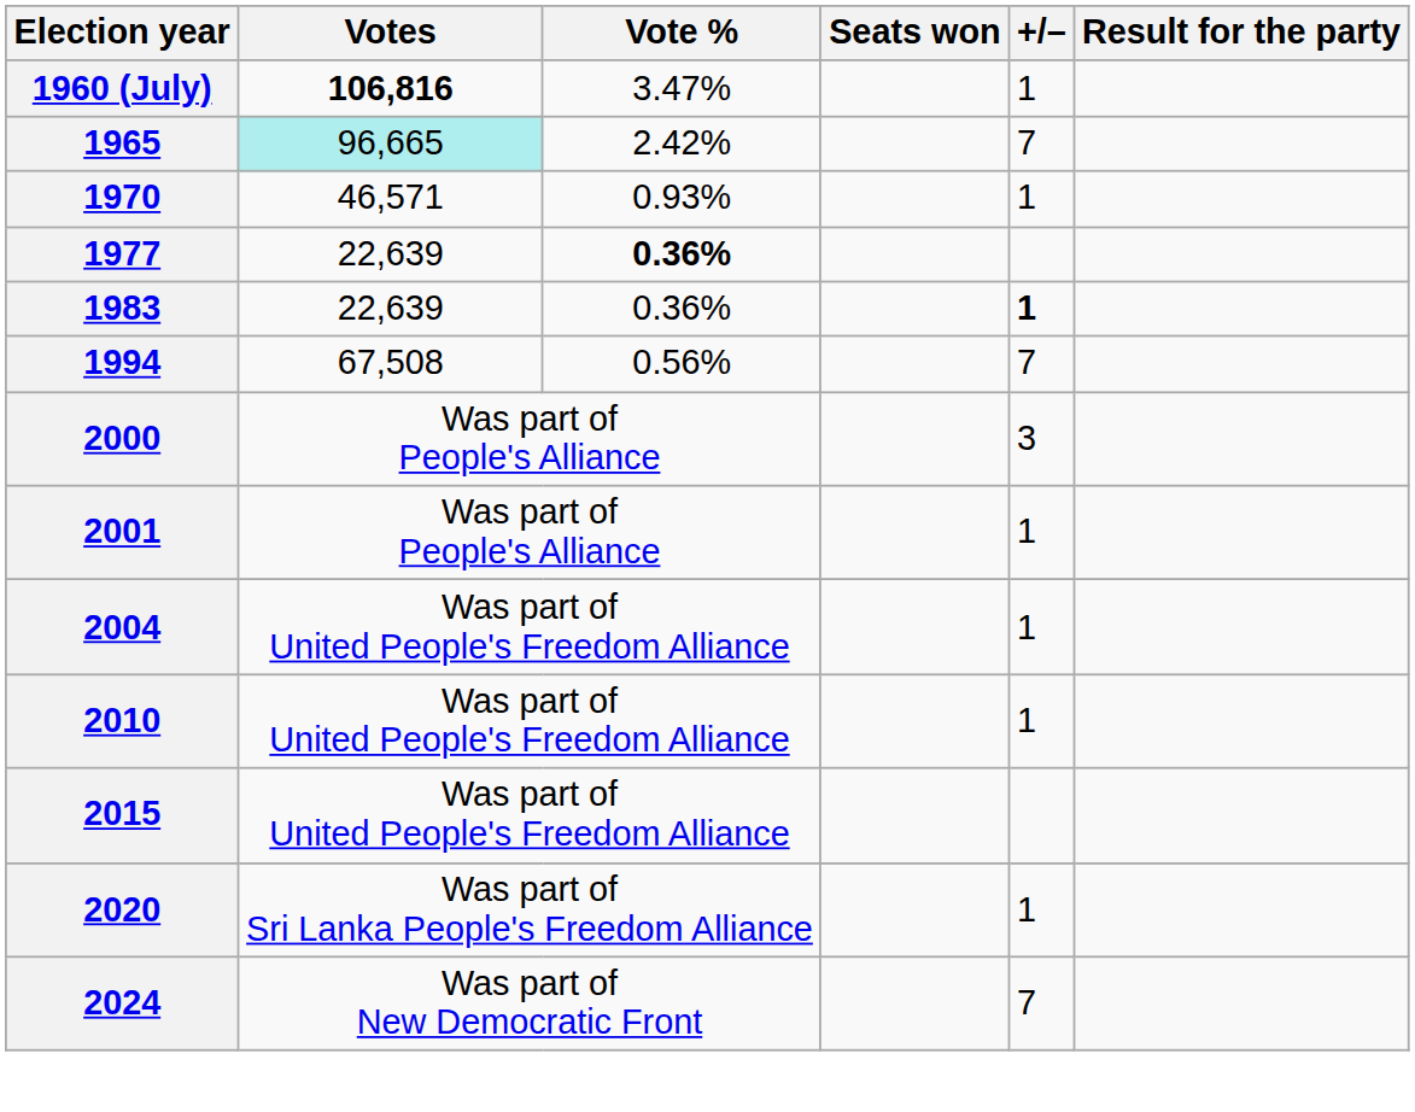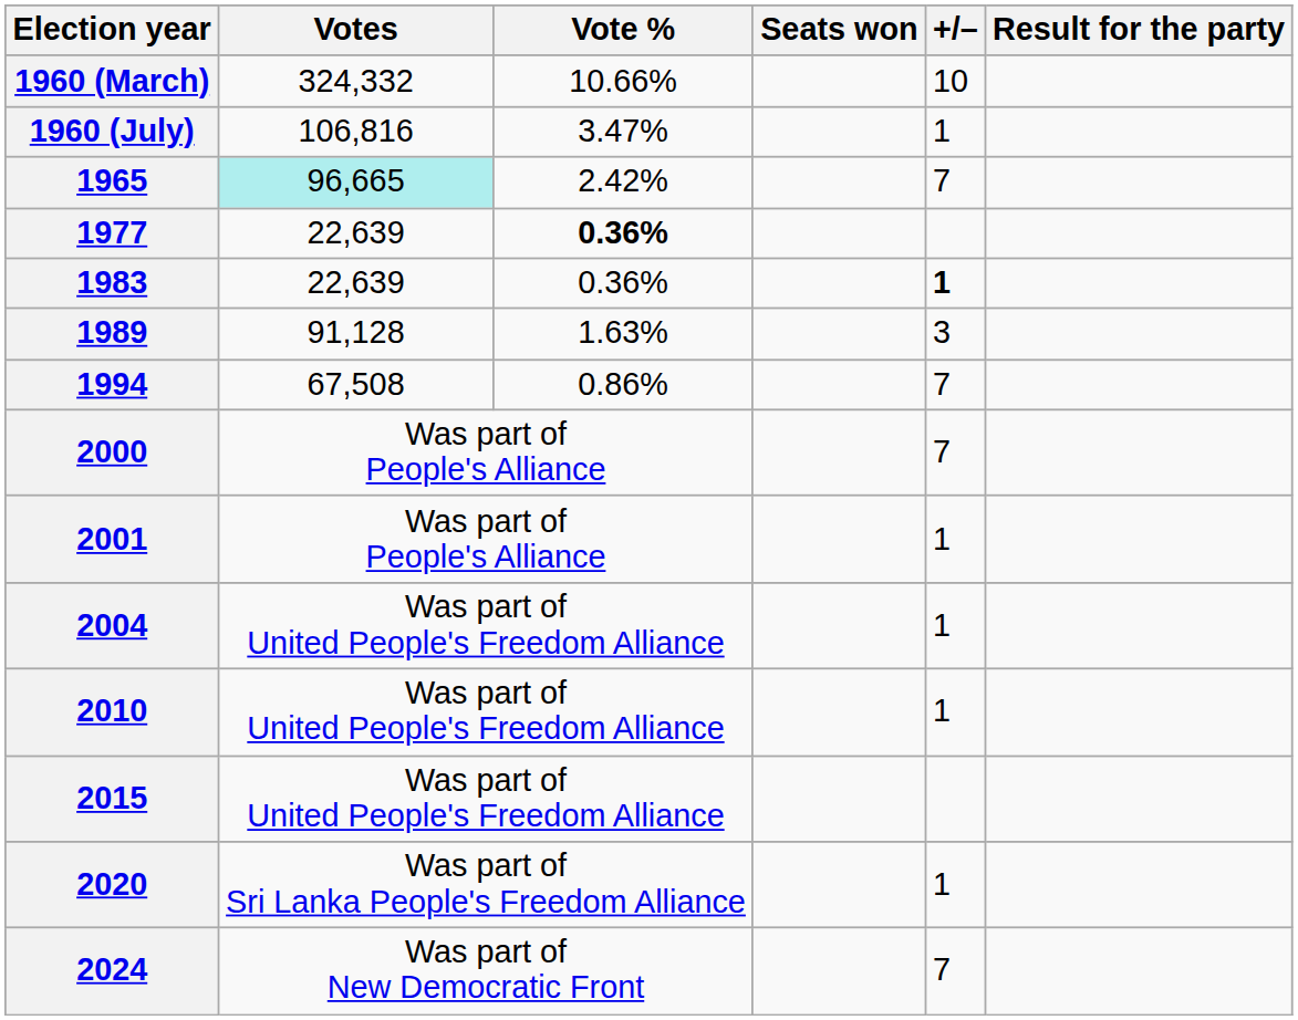+ row: 1960 (March) | 324,332 | 10.66% | 10
1960 (July) | Votes: bold -> normal
- row: 1970 | 46,571 | 0.93% | 1
+ row: 1989 | 91,128 | 1.63% | 3
1994 | Vote %: 0.56% -> 0.86%
2000 | +/–: 3 -> 7
